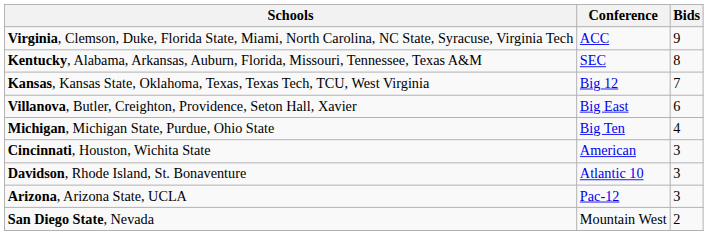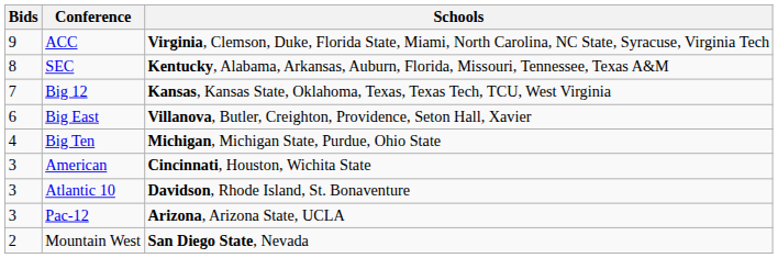columns swapped: Bids <-> Schools
